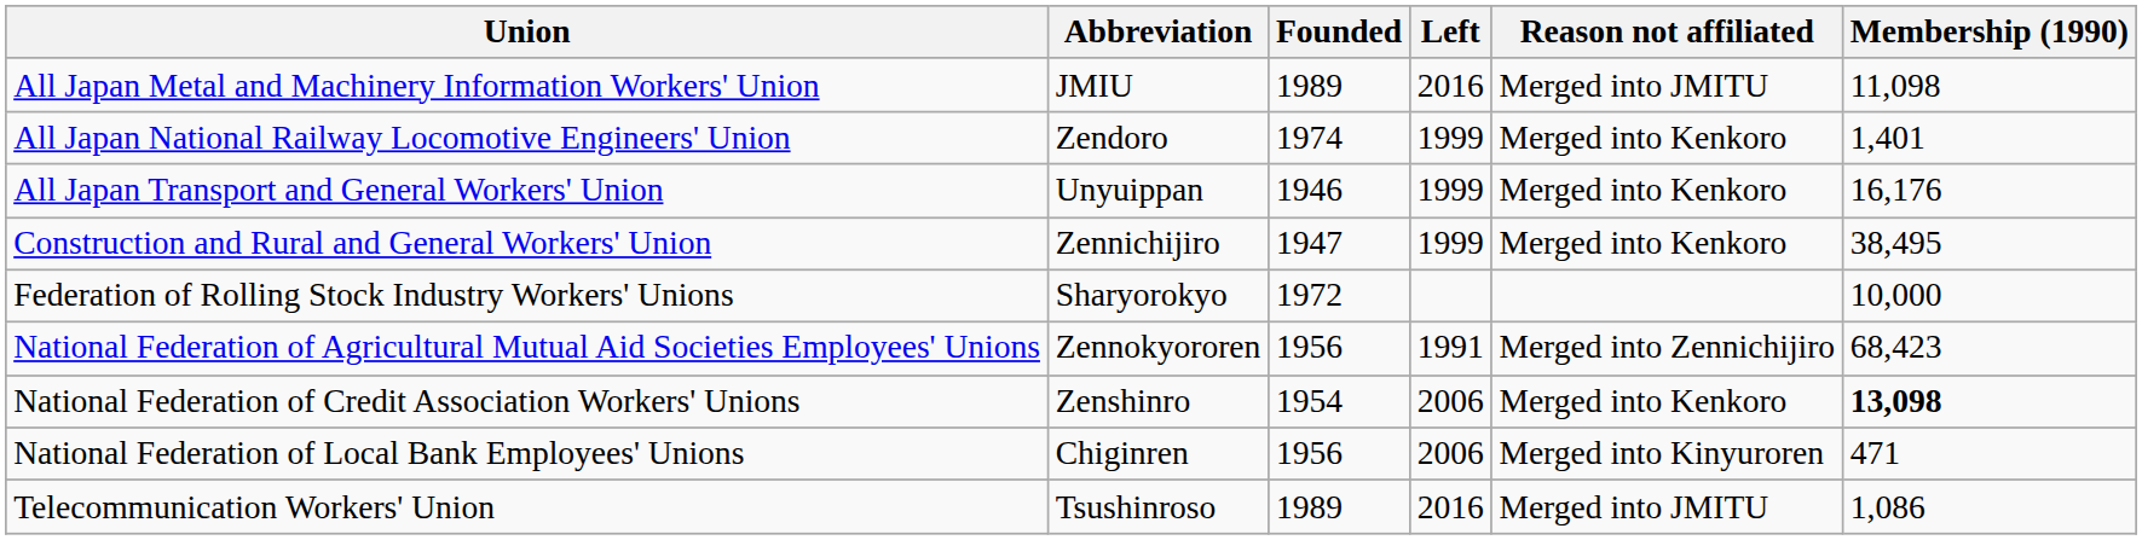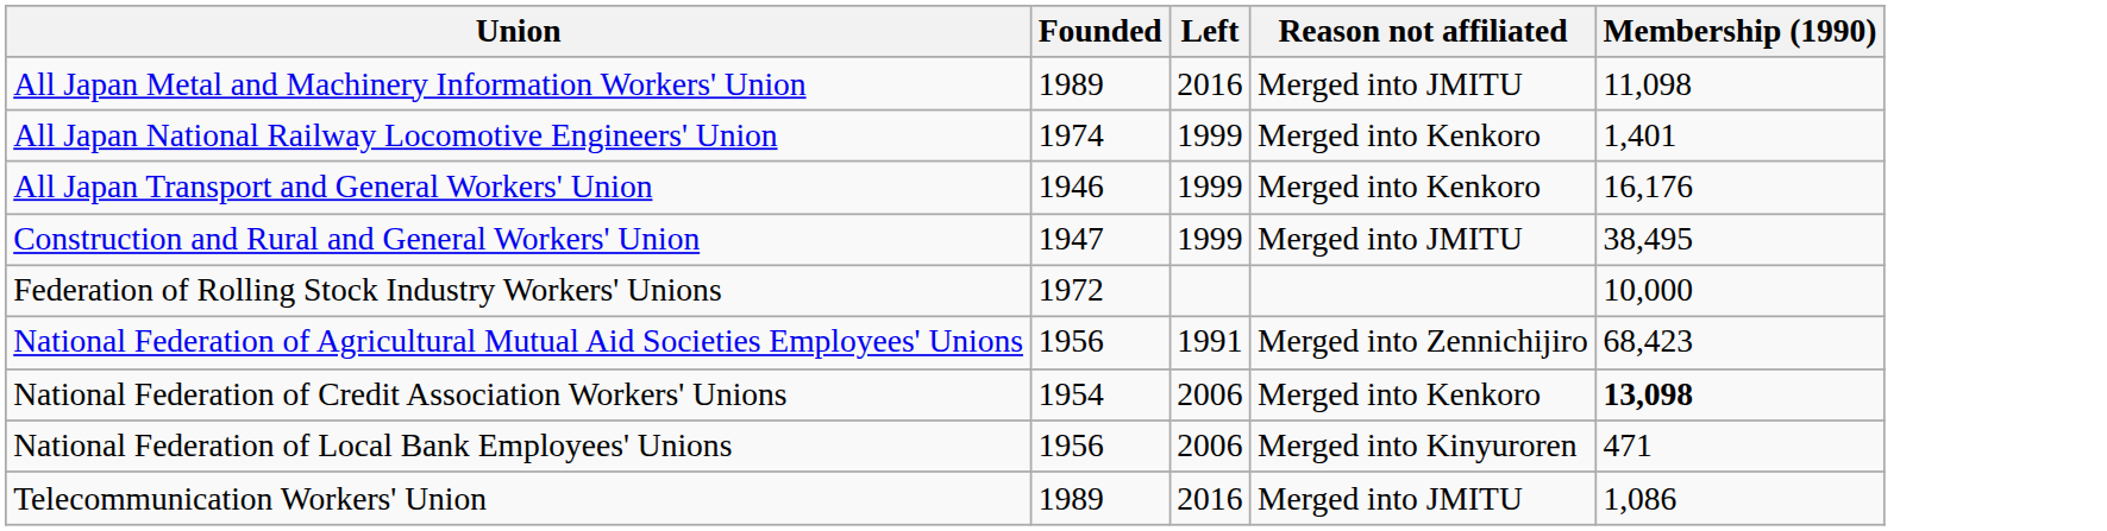- column: Abbreviation | JMIU | Zendoro | Unyuippan | Zennichijiro | Sharyorokyo | Zennokyororen | Zenshinro | Chiginren | Tsushinroso
Construction and Rural and General Workers' Union | Reason not affiliated: Merged into Kenkoro -> Merged into JMITU
